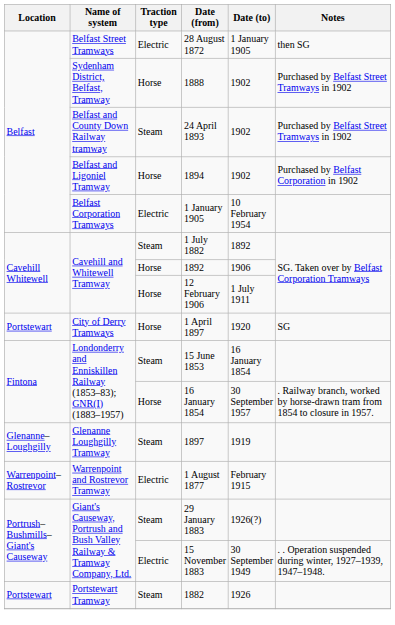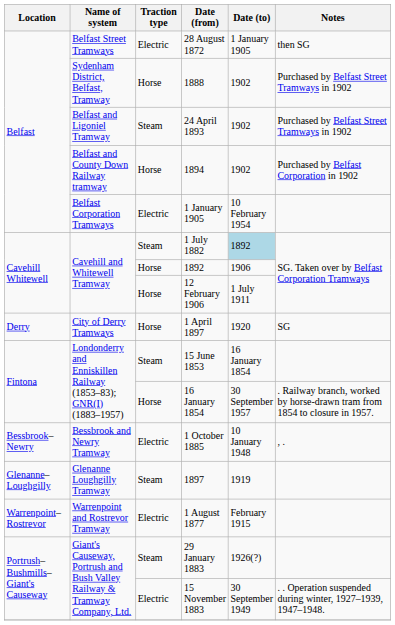24 April 1893 | Name of system: Belfast and County Down Railway tramway -> Belfast and Ligoniel Tramway
1894 | Name of system: Belfast and Ligoniel Tramway -> Belfast and County Down Railway tramway
1 July 1882 | Date (to): no background -> lightblue background
1 April 1897 | Location: Portstewart -> Derry
+ row: Bessbrook–Newry | Bessbrook and Newry Tramway | Electric | 1 October 1885 | 10 January 1948 | , .
- row: Portstewart | Portstewart Tramway | Steam | 1882 | 1926
